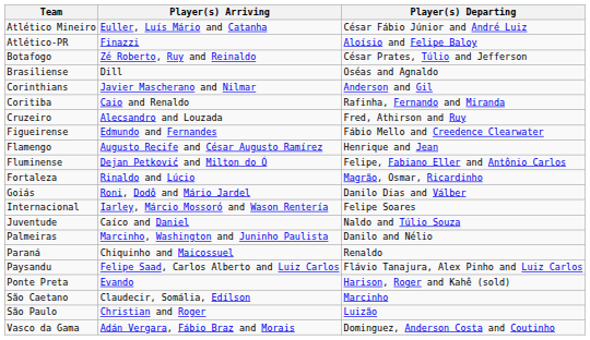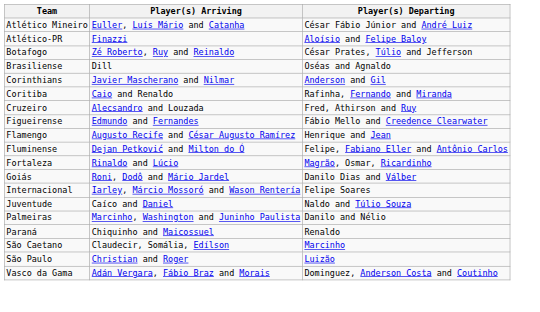- row: Paysandu | Felipe Saad, Carlos Alberto and Luiz Carlos | Flávio Tanajura, Alex Pinho and Luiz Carlos
- row: Ponte Preta | Evando | Harison, Roger and Kahê (sold)
